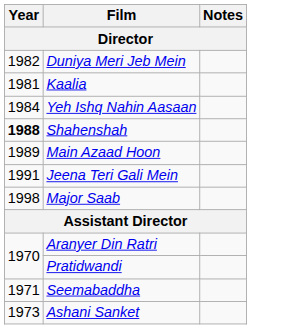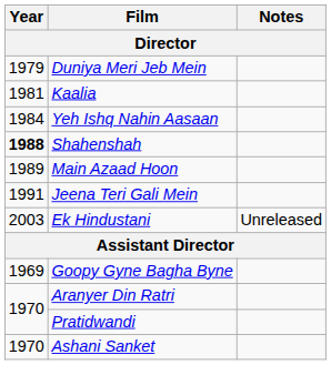Duniya Meri Jeb Mein | Year: 1982 -> 1979
- row: 1998 | Major Saab
+ row: 2003 | Ek Hindustani | Unreleased
+ row: 1969 | Goopy Gyne Bagha Byne
- row: 1971 | Seemabaddha
Ashani Sanket | Year: 1973 -> 1970
